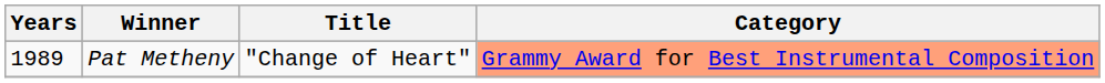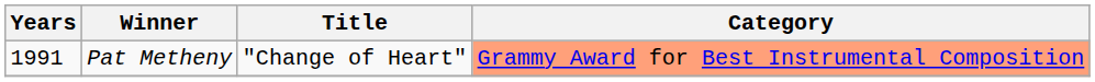Pat Metheny | Years: 1989 -> 1991
